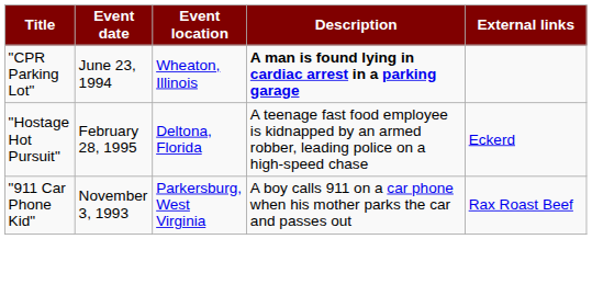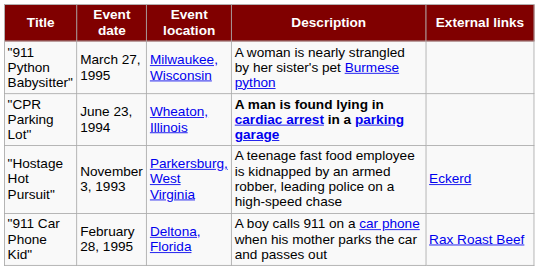+ row: "911 Python Babysitter" | March 27, 1995 | Milwaukee, Wisconsin | A woman is nearly strangled by her sister's pet Burmese python
"Hostage Hot Pursuit" | Event date: February 28, 1995 -> November 3, 1993
"Hostage Hot Pursuit" | Event location: Deltona, Florida -> Parkersburg, West Virginia
"911 Car Phone Kid" | Event date: November 3, 1993 -> February 28, 1995
"911 Car Phone Kid" | Event location: Parkersburg, West Virginia -> Deltona, Florida
